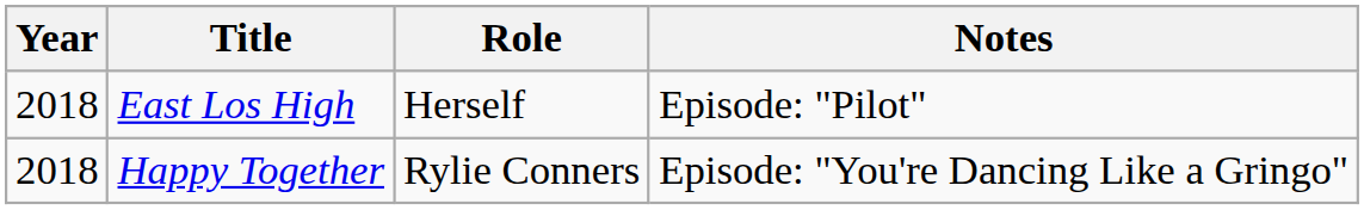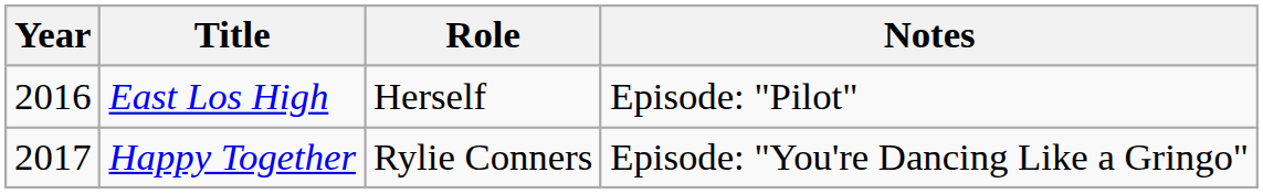East Los High | Year: 2018 -> 2016
Happy Together | Year: 2018 -> 2017
